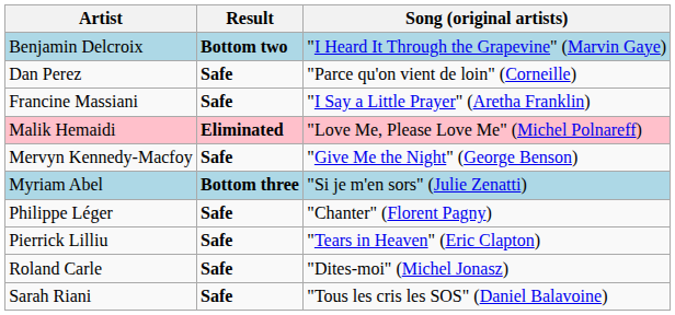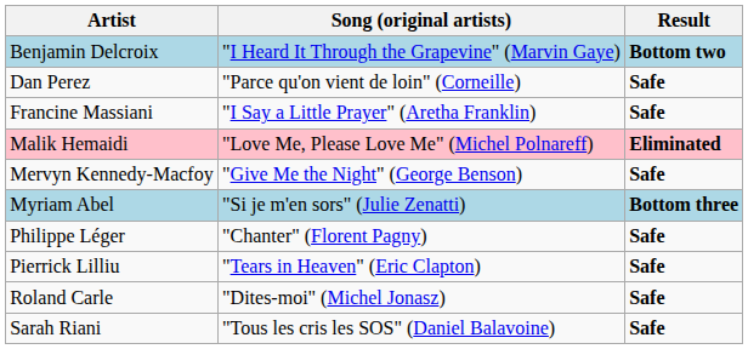columns swapped: Song (original artists) <-> Result
